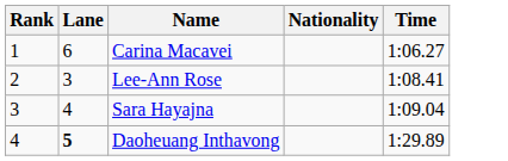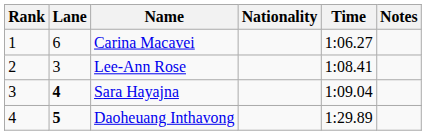+ column: Notes
Sara Hayajna | Lane: normal -> bold
